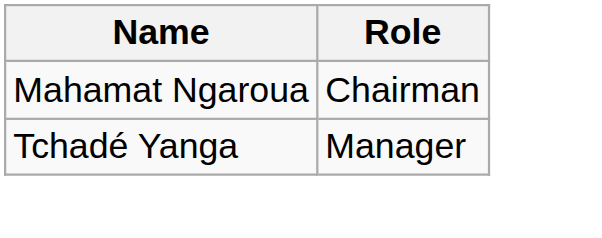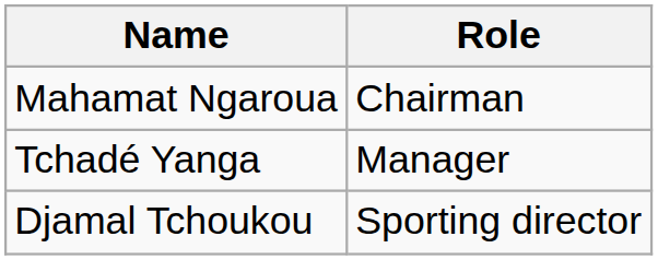+ row: Djamal Tchoukou | Sporting director
